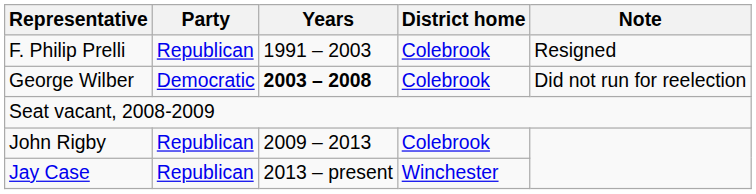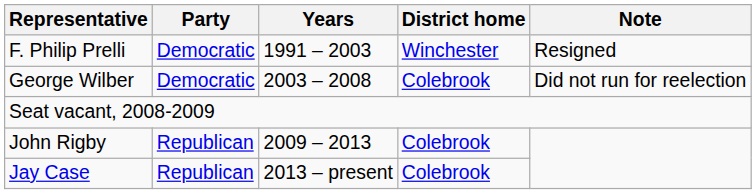F. Philip Prelli | Party: Republican -> Democratic
F. Philip Prelli | District home: Colebrook -> Winchester
George Wilber | Years: bold -> normal
Jay Case | District home: Winchester -> Colebrook
